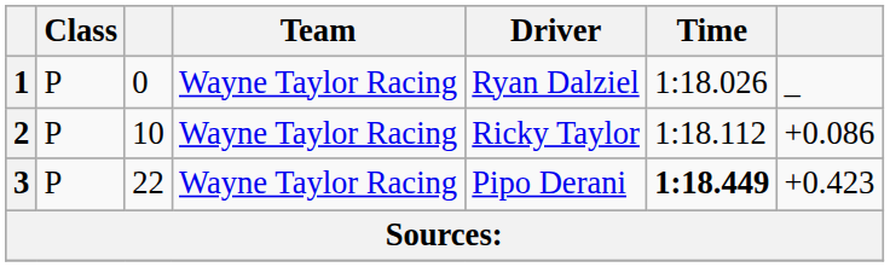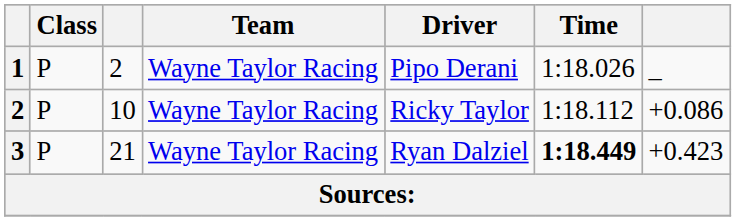1 | column 3: 0 -> 2
1 | Driver: Ryan Dalziel -> Pipo Derani
3 | column 3: 22 -> 21
3 | Driver: Pipo Derani -> Ryan Dalziel
